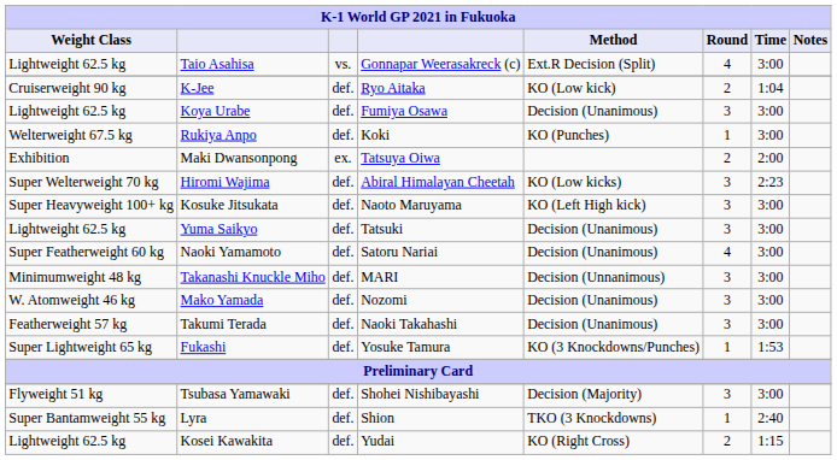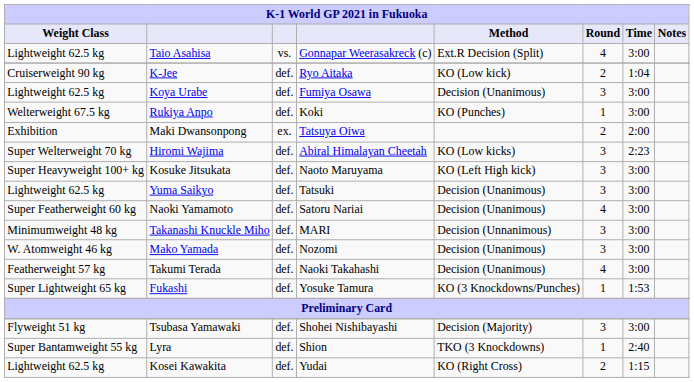Takumi Terada | Round: 3 -> 4
